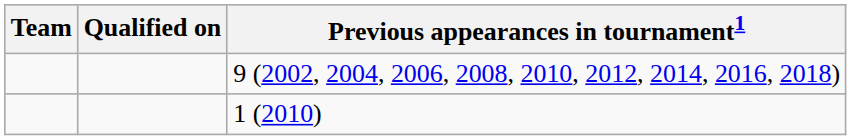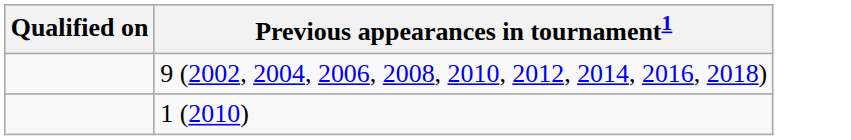- column: Team
